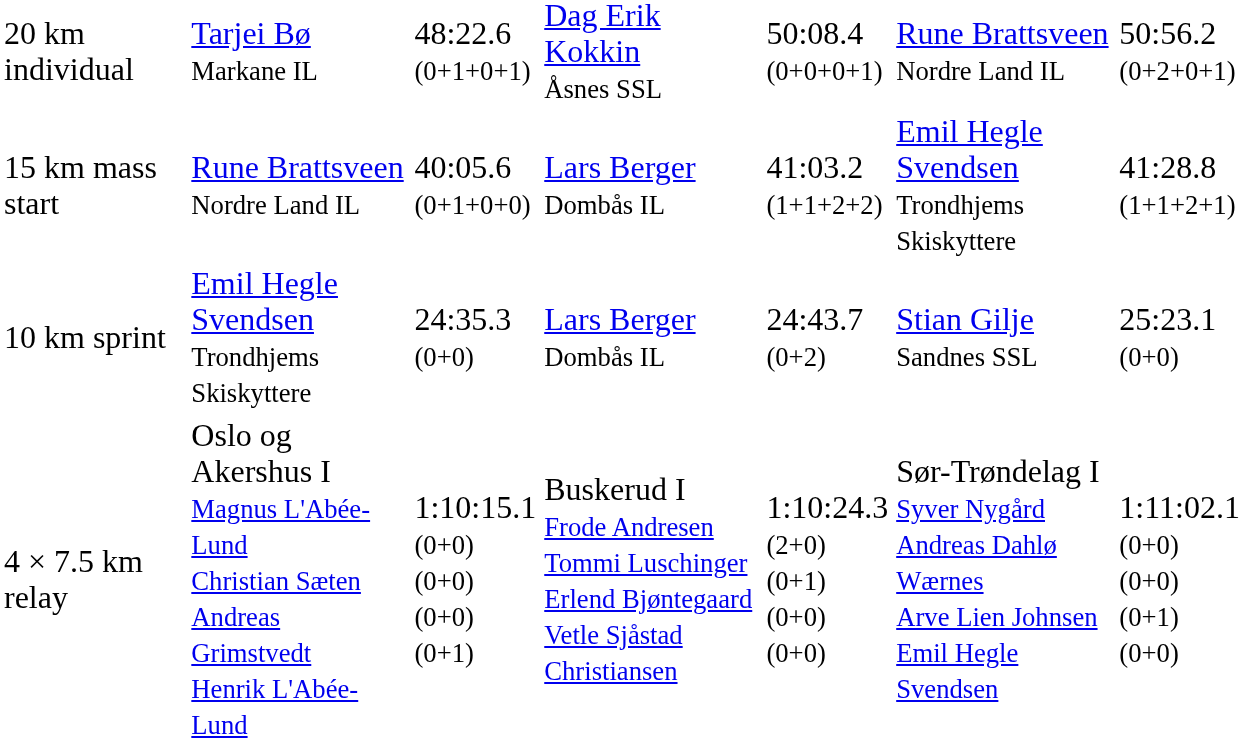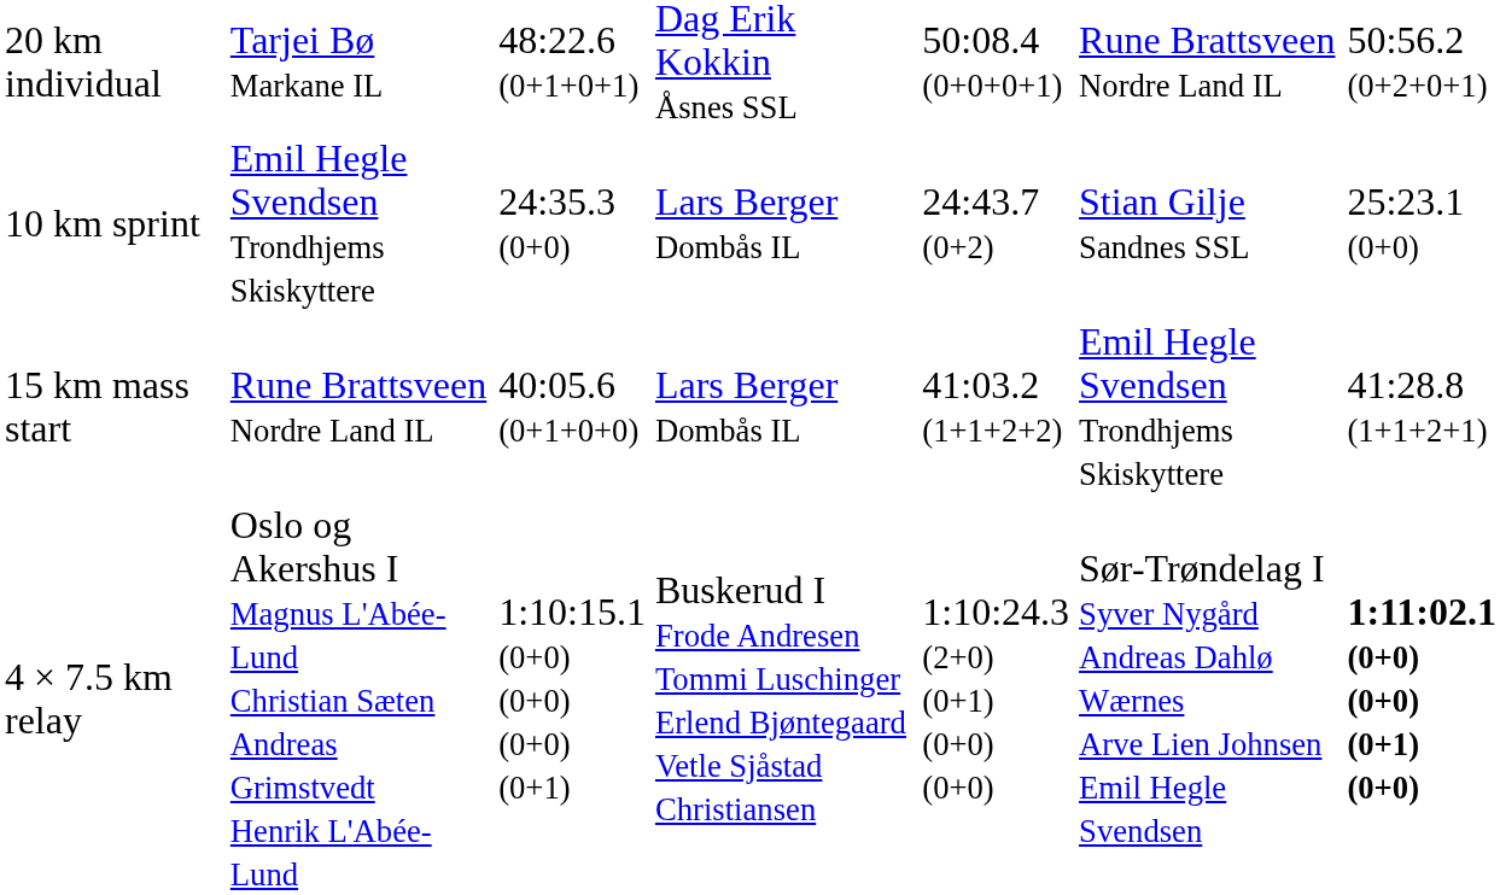rows swapped: 10 km sprint <-> 15 km mass start
4 × 7.5 km relay | column 7: normal -> bold
